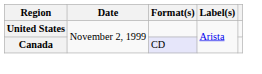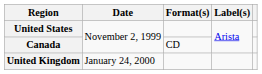Canada | Format(s): lavender background -> no background
+ row: United Kingdom | January 24, 2000
